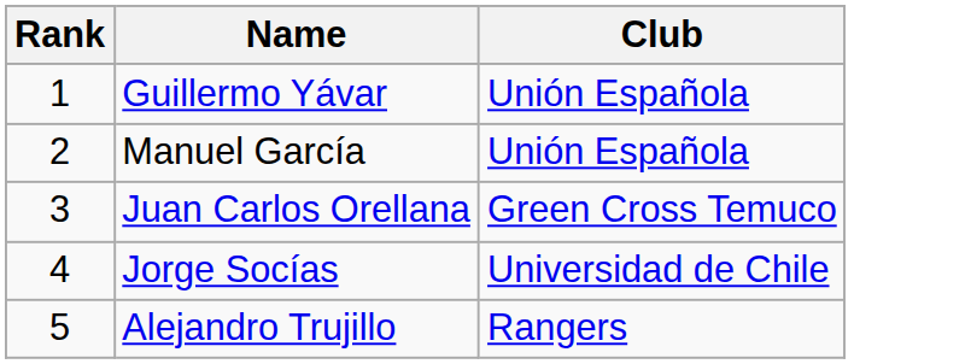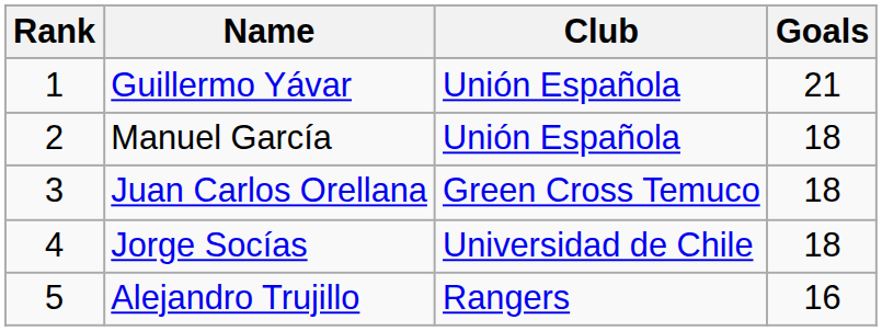+ column: Goals | 21 | 18 | 18 | 18 | 16
